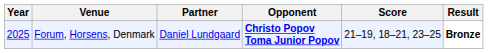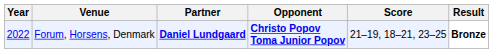Forum, Horsens, Denmark | Year: 2025 -> 2022
Forum, Horsens, Denmark | Partner: normal -> bold
